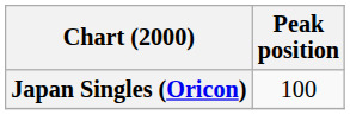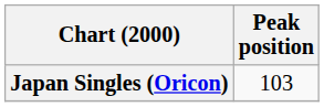Japan Singles (Oricon) | Peak position: 100 -> 103
